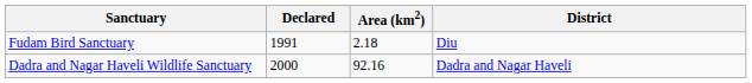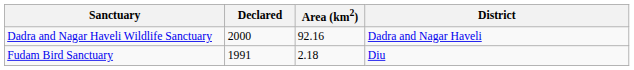rows swapped: Dadra and Nagar Haveli Wildlife Sanctuary <-> Fudam Bird Sanctuary
